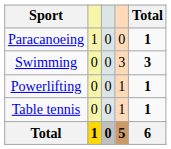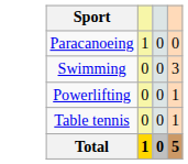- column: Total | 1 | 3 | 1 | 1 | 6
